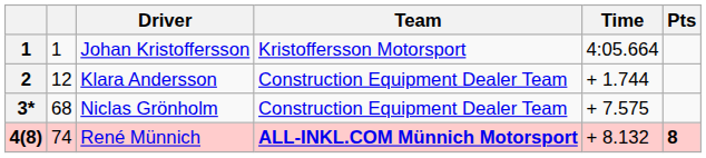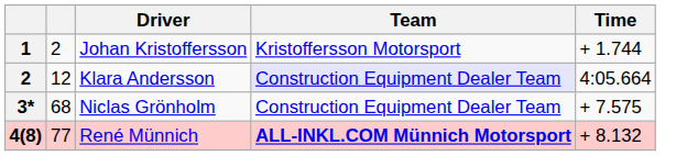- column: Pts | 8
Johan Kristoffersson | column 2: 1 -> 2
Johan Kristoffersson | Time: 4:05.664 -> + 1.744
Klara Andersson | Team: no background -> lavender background
Klara Andersson | Time: + 1.744 -> 4:05.664
René Münnich | column 2: 74 -> 77
